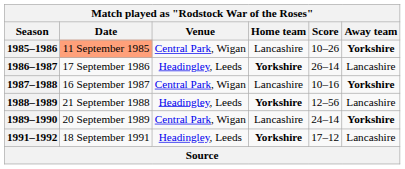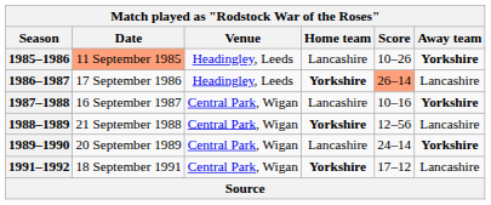1985–1986 | Venue: Central Park, Wigan -> Headingley, Leeds
1986–1987 | Score: no background -> lightsalmon background
1988–1989 | Venue: Headingley, Leeds -> Central Park, Wigan
1991–1992 | Venue: Headingley, Leeds -> Central Park, Wigan
